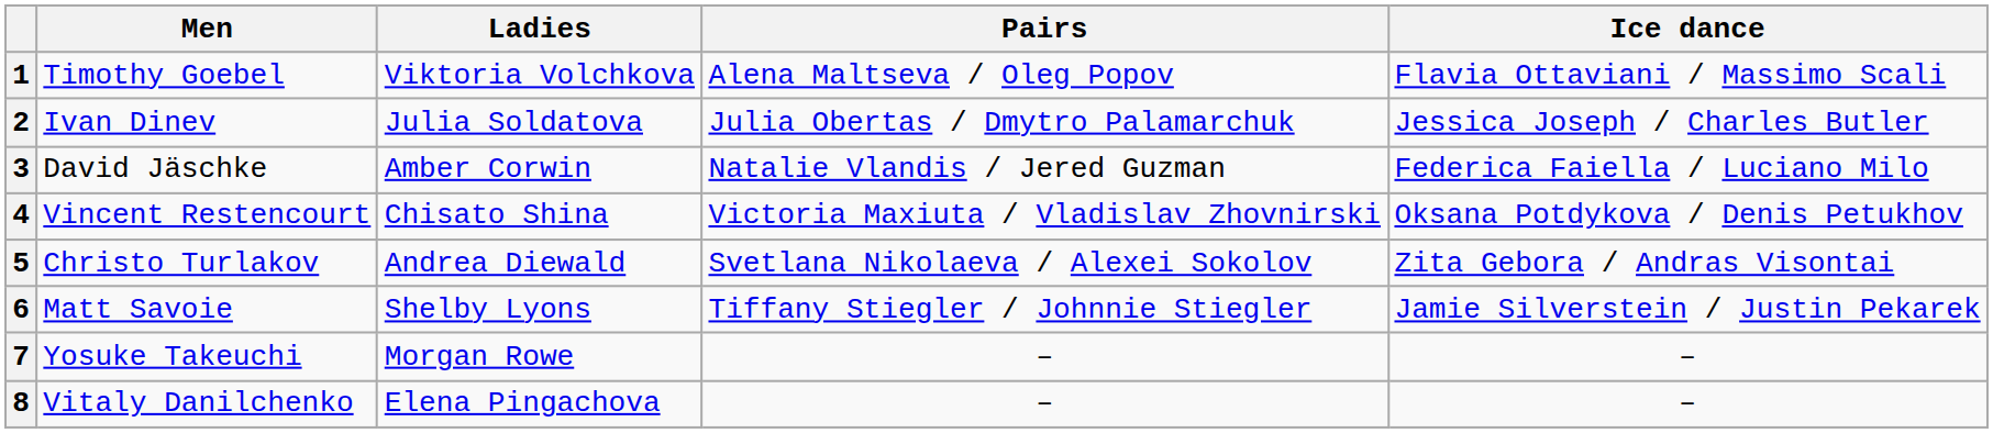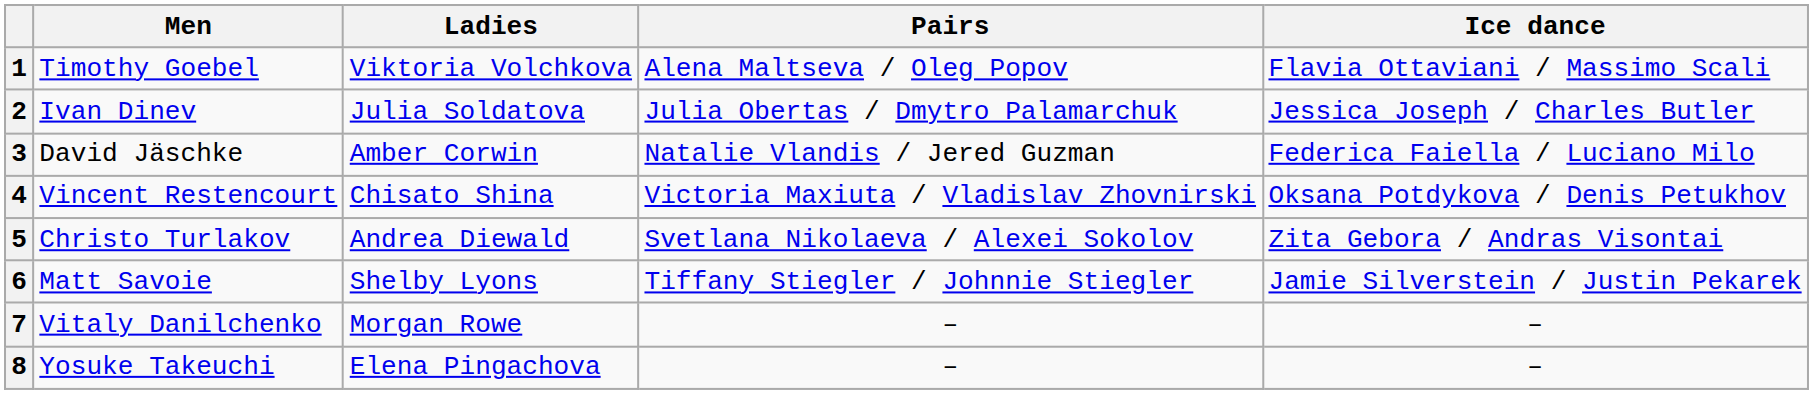7 | Men: Yosuke Takeuchi -> Vitaly Danilchenko
8 | Men: Vitaly Danilchenko -> Yosuke Takeuchi
